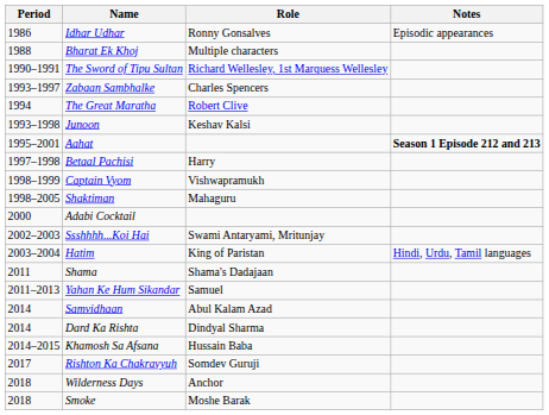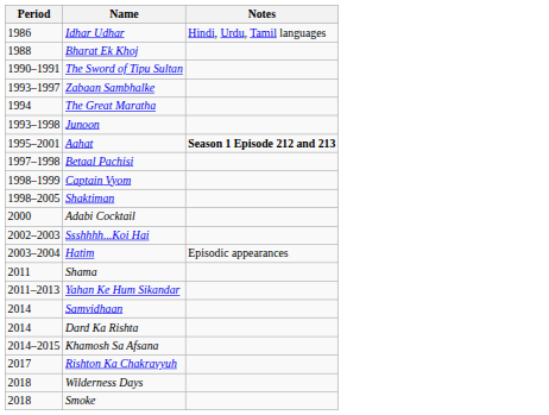- column: Role | Ronny Gonsalves | Multiple characters | Richard Wellesley, 1st Marquess Wellesley | Charles Spencers | Robert Clive | Keshav Kalsi | Harry | Vishwapramukh | Mahaguru | Swami Antaryami, Mritunjay | King of Paristan | Shama's Dadajaan | Samuel | Abul Kalam Azad | Dindyal Sharma | Hussain Baba | Somdev Guruji | Anchor | Moshe Barak
Idhar Udhar | Notes: Episodic appearances -> Hindi, Urdu, Tamil languages
Hatim | Notes: Hindi, Urdu, Tamil languages -> Episodic appearances
